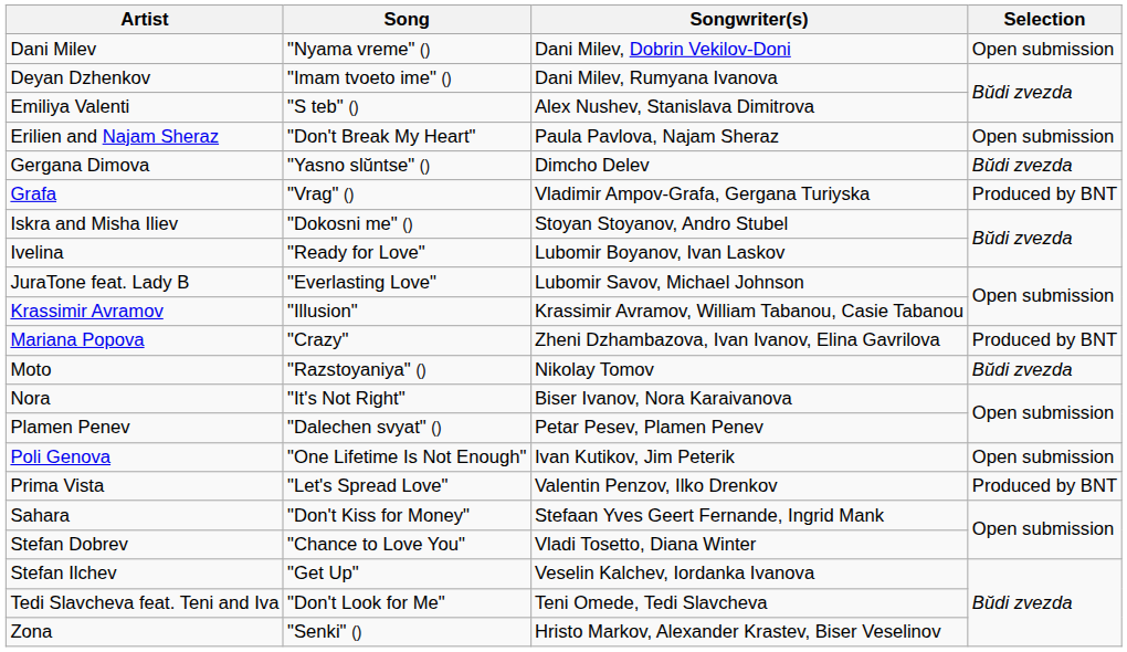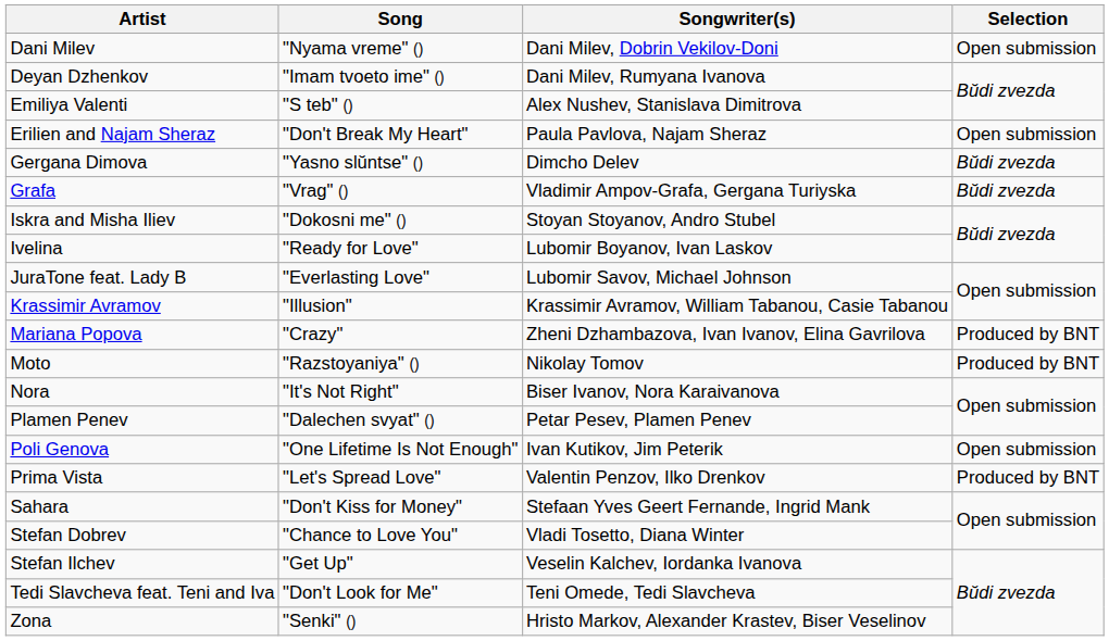Grafa | Selection: Produced by BNT -> Bŭdi zvezda
Moto | Selection: Bŭdi zvezda -> Produced by BNT
